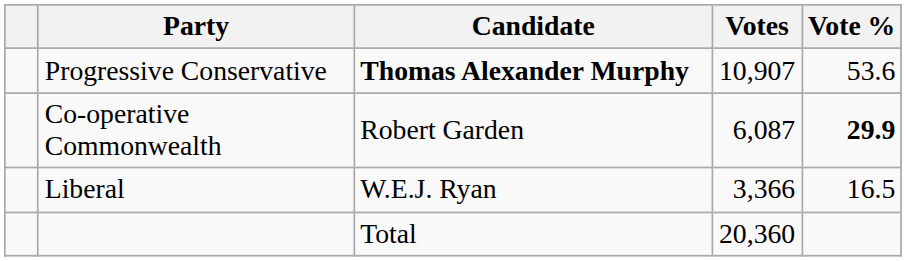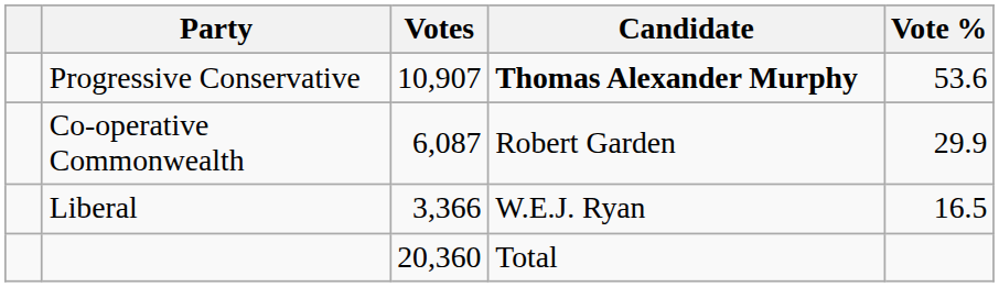columns swapped: Candidate <-> Votes
Co-operative Commonwealth | Vote %: bold -> normal
